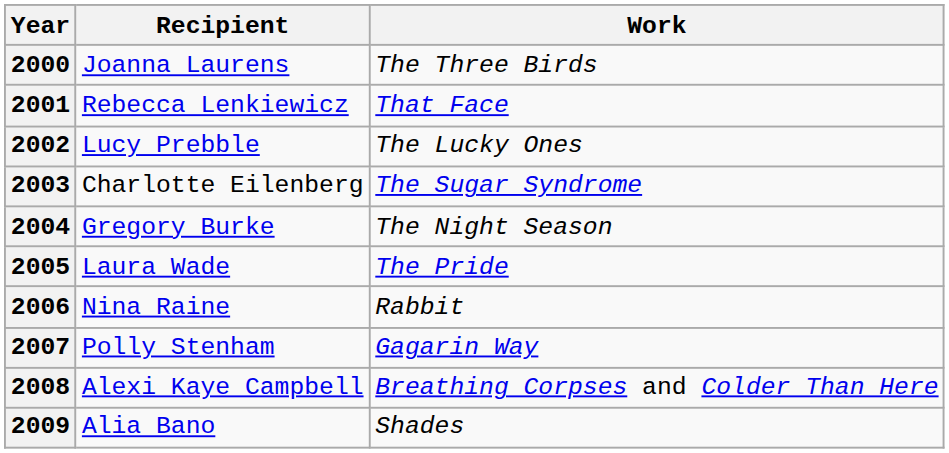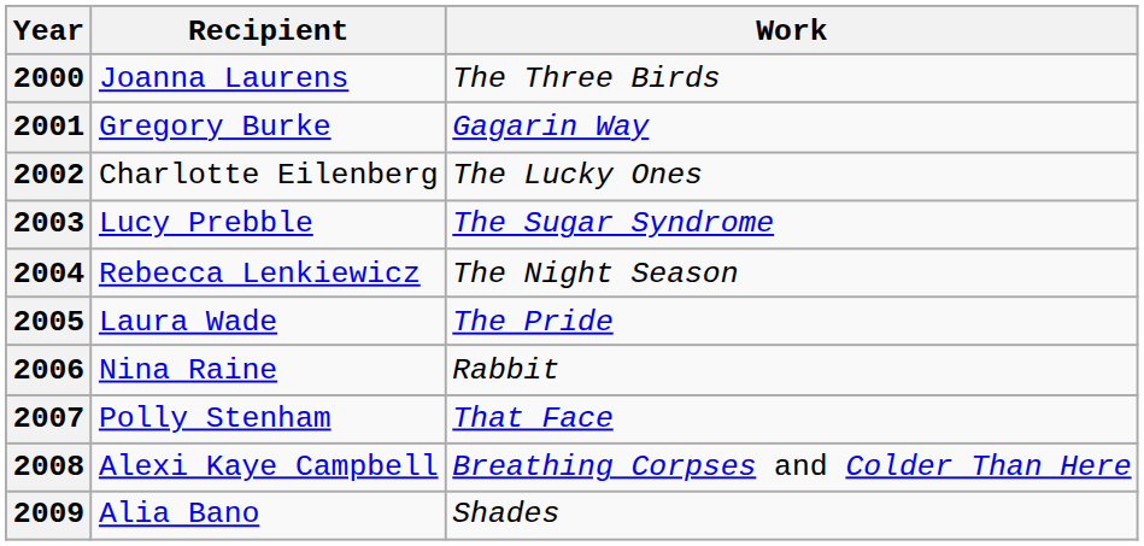2001 | Recipient: Rebecca Lenkiewicz -> Gregory Burke
2001 | Work: That Face -> Gagarin Way
2002 | Recipient: Lucy Prebble -> Charlotte Eilenberg
2003 | Recipient: Charlotte Eilenberg -> Lucy Prebble
2004 | Recipient: Gregory Burke -> Rebecca Lenkiewicz
2007 | Work: Gagarin Way -> That Face
